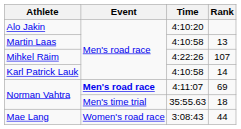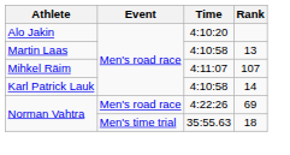107 | Time: 4:22:26 -> 4:11:07
69 | Event: bold -> normal
69 | Time: 4:11:07 -> 4:22:26
- row: Mae Lang | Women's road race | 3:08:43 | 44
